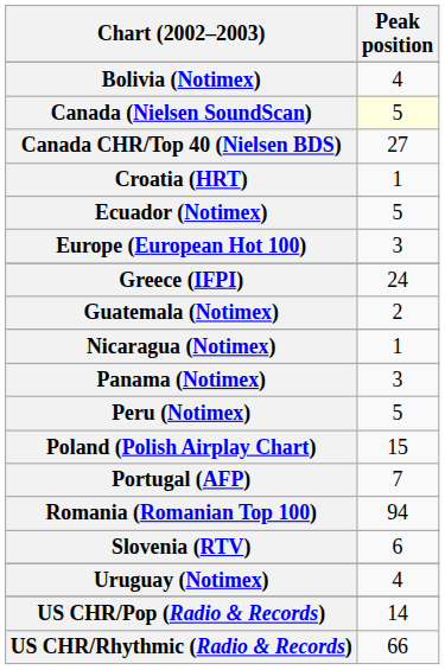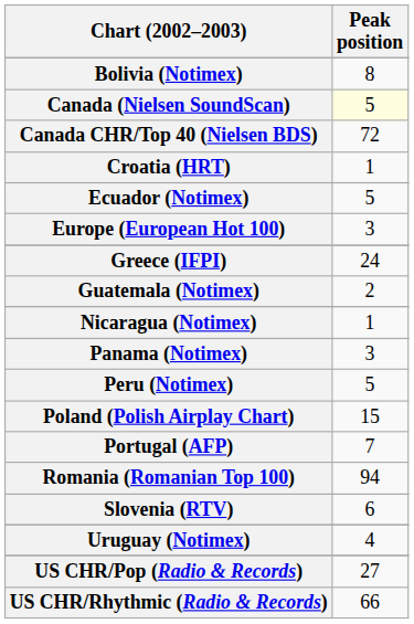Bolivia (Notimex) | Peak position: 4 -> 8
Canada CHR/Top 40 (Nielsen BDS) | Peak position: 27 -> 72
US CHR/Pop (Radio & Records) | Peak position: 14 -> 27
